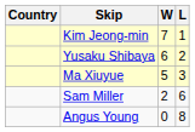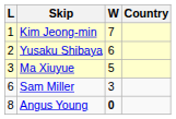columns swapped: Country <-> L
Sam Miller | W: 2 -> 3
Angus Young | W: normal -> bold
